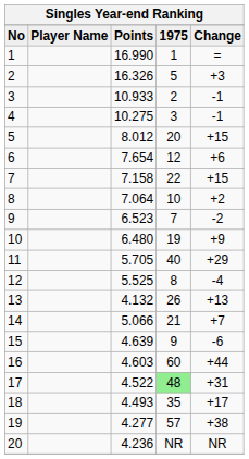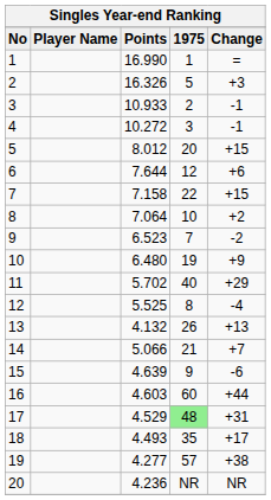4 | Points: 10.275 -> 10.272
6 | Points: 7.654 -> 7.644
11 | Points: 5.705 -> 5.702
17 | Points: 4.522 -> 4.529
